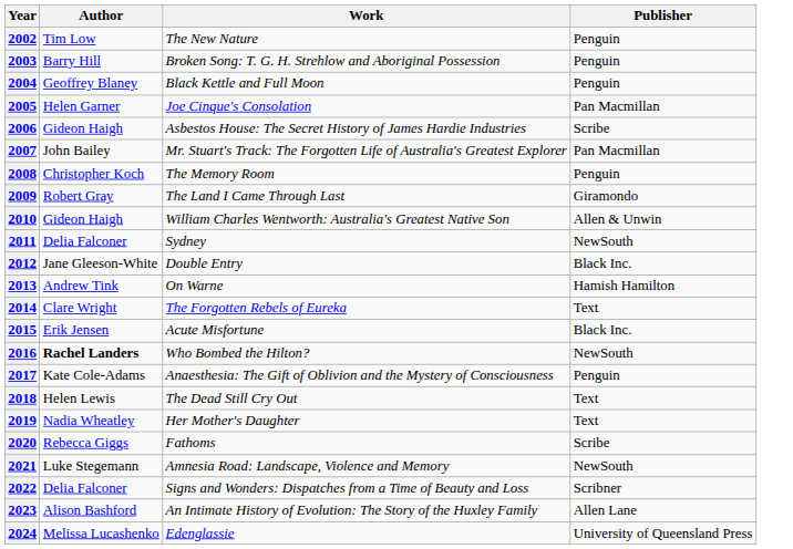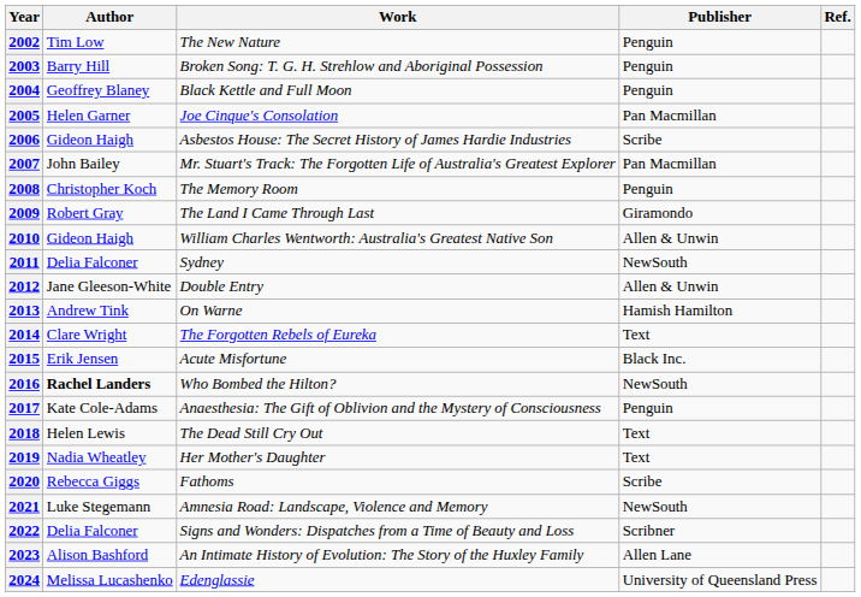+ column: Ref.
2012 | Publisher: Black Inc. -> Allen & Unwin
